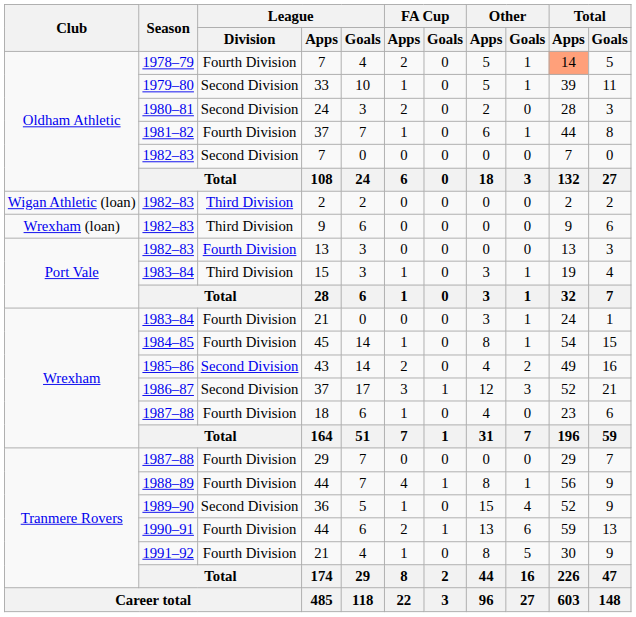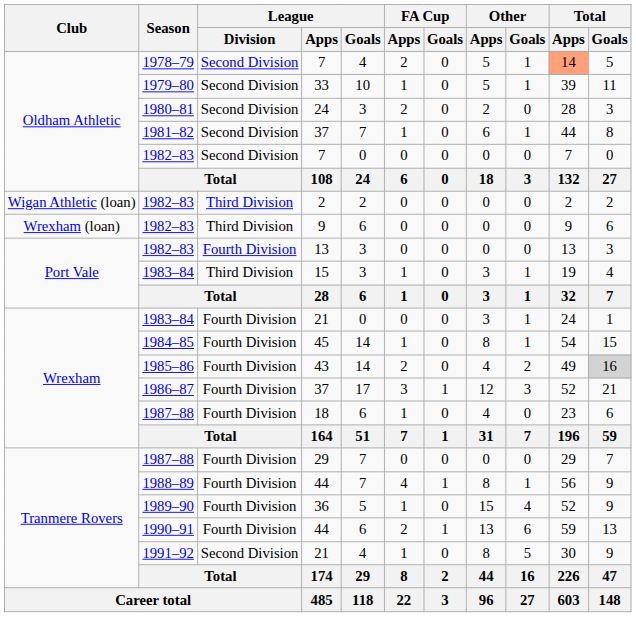1978–79 / 7 | League / Division: Fourth Division -> Second Division
1981–82 / 37 | League / Division: Fourth Division -> Second Division
43 | League / Division: Second Division -> Fourth Division
43 | Total / Goals: no background -> lightgrey background
1986–87 / 37 | League / Division: Second Division -> Fourth Division
36 | League / Division: Second Division -> Fourth Division
1991–92 / 21 | League / Division: Fourth Division -> Second Division
